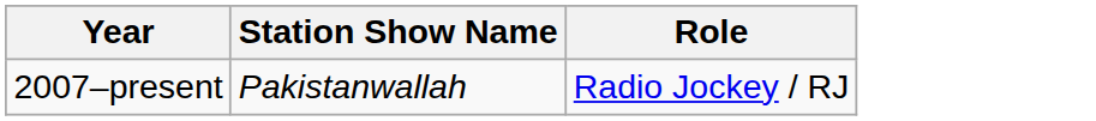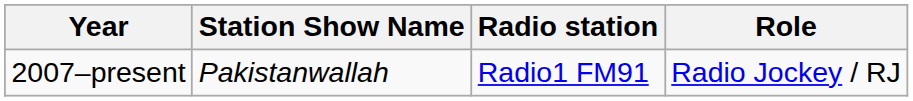+ column: Radio station | Radio1 FM91
